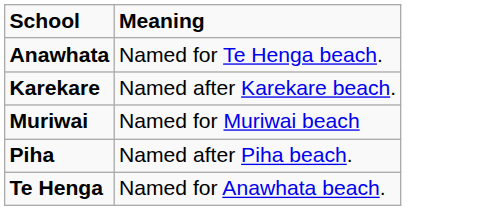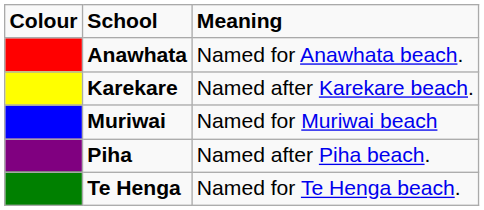+ column: Colour
Anawhata | Meaning: Named for Te Henga beach. -> Named for Anawhata beach.
Te Henga | Meaning: Named for Anawhata beach. -> Named for Te Henga beach.
